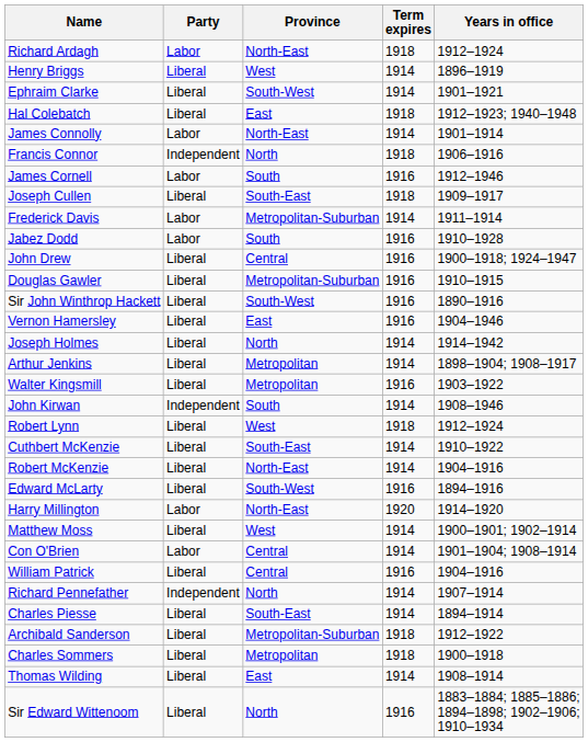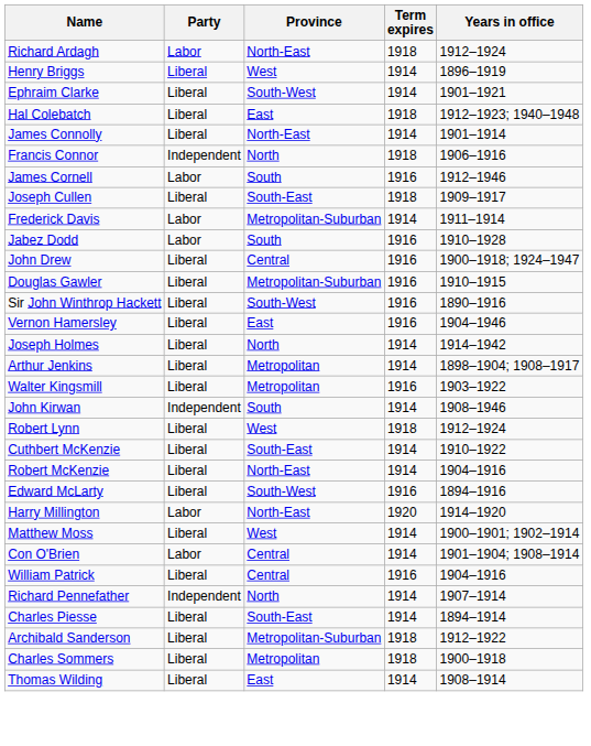James Connolly | Party: Labor -> Liberal
- row: Sir Edward Wittenoom | Liberal | North | 1916 | 1883–1884; 1885–1886; 1894–1898; 1902–1906; 1910–1934
